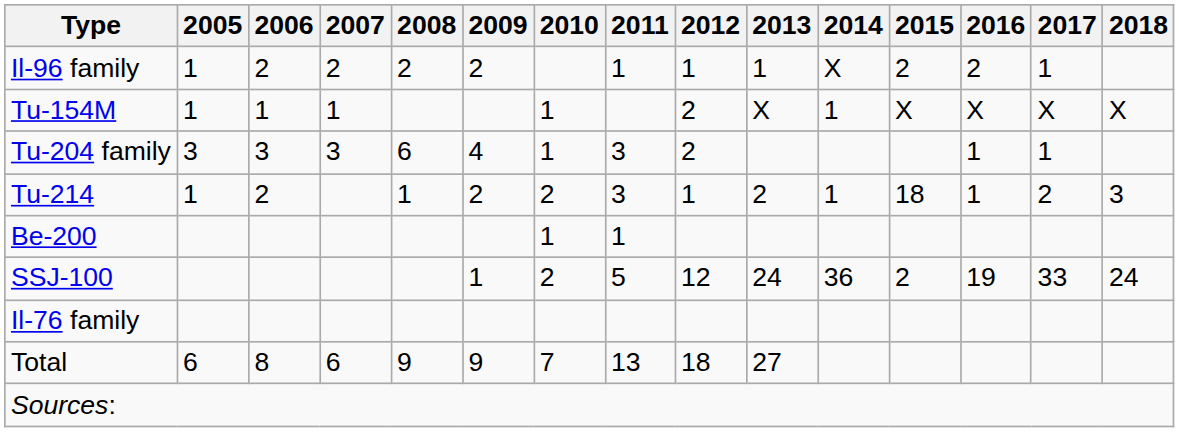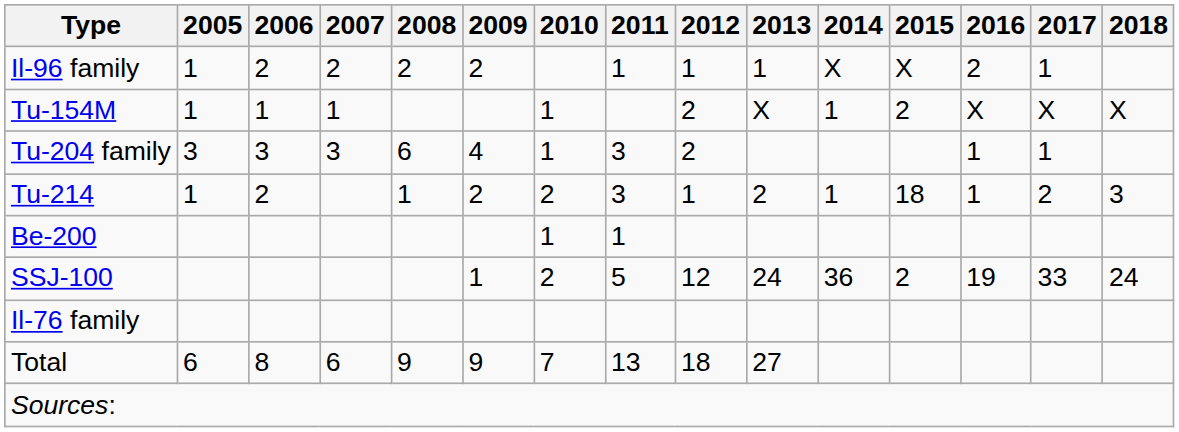Il-96 family | 2015: 2 -> X
Tu-154M | 2015: X -> 2
